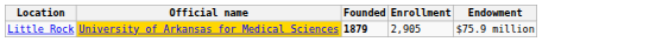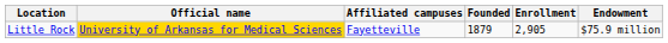+ column: Affiliated campuses | Fayetteville
Little Rock | Founded: bold -> normal
